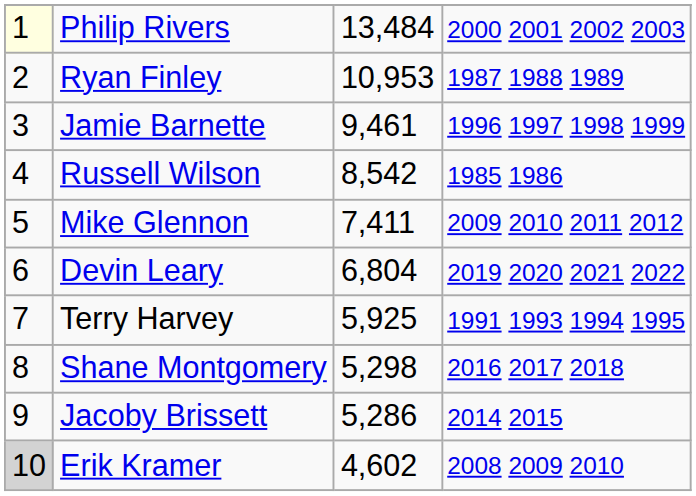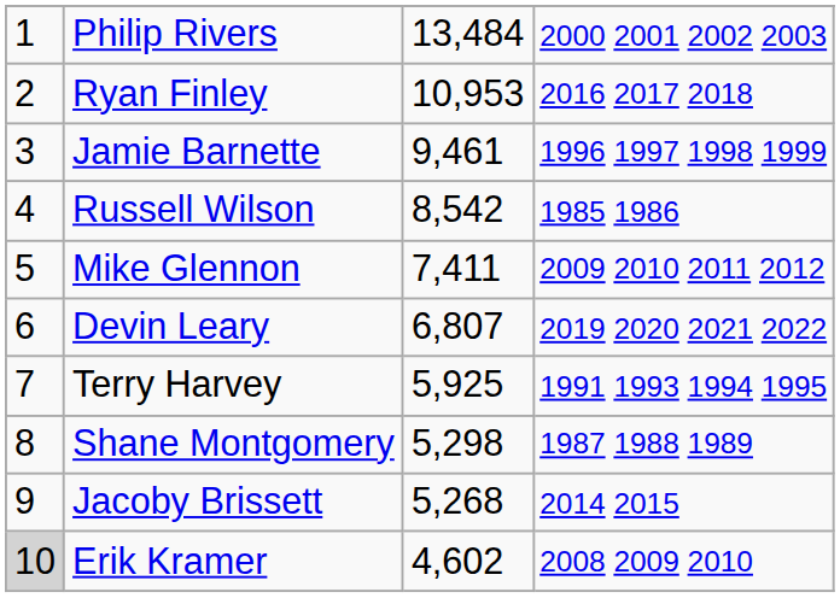Philip Rivers | column 1: lightyellow background -> no background
Ryan Finley | column 4: 1987 1988 1989 -> 2016 2017 2018
Devin Leary | column 3: 6,804 -> 6,807
Shane Montgomery | column 4: 2016 2017 2018 -> 1987 1988 1989
Jacoby Brissett | column 3: 5,286 -> 5,268
